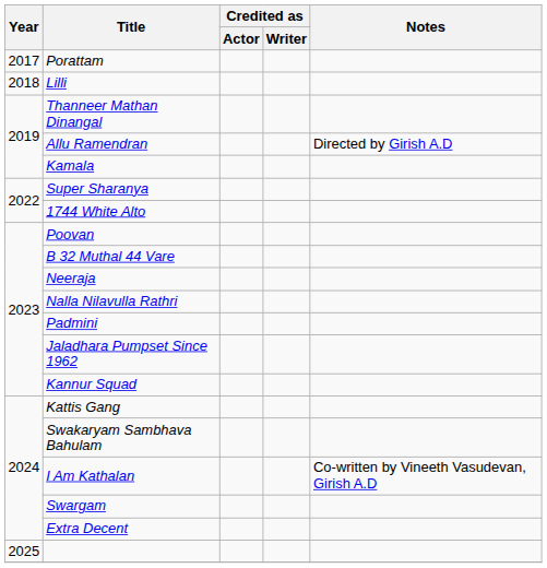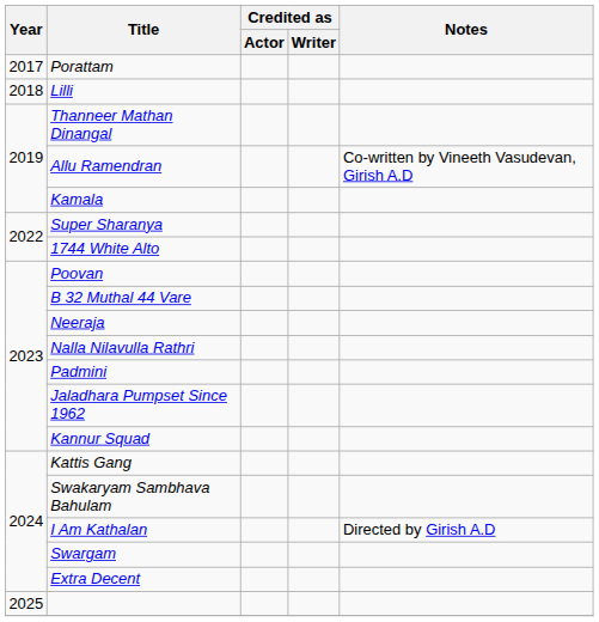Allu Ramendran | Notes: Directed by Girish A.D -> Co-written by Vineeth Vasudevan, Girish A.D
I Am Kathalan | Notes: Co-written by Vineeth Vasudevan, Girish A.D -> Directed by Girish A.D
